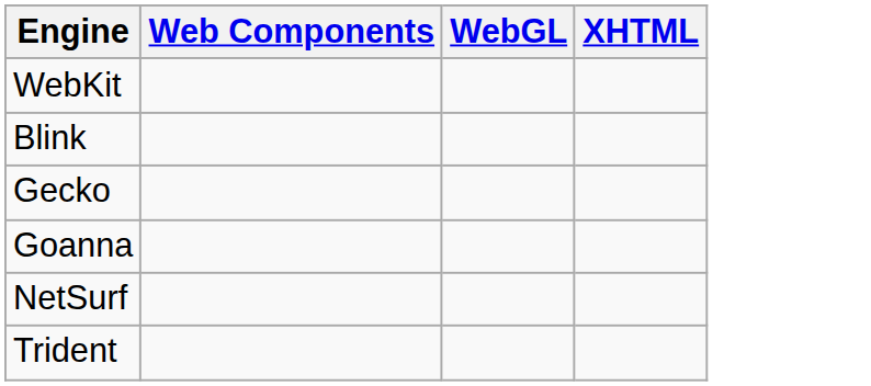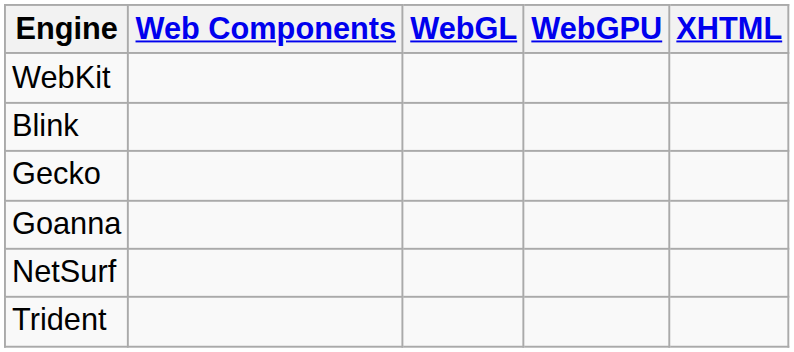+ column: WebGPU
